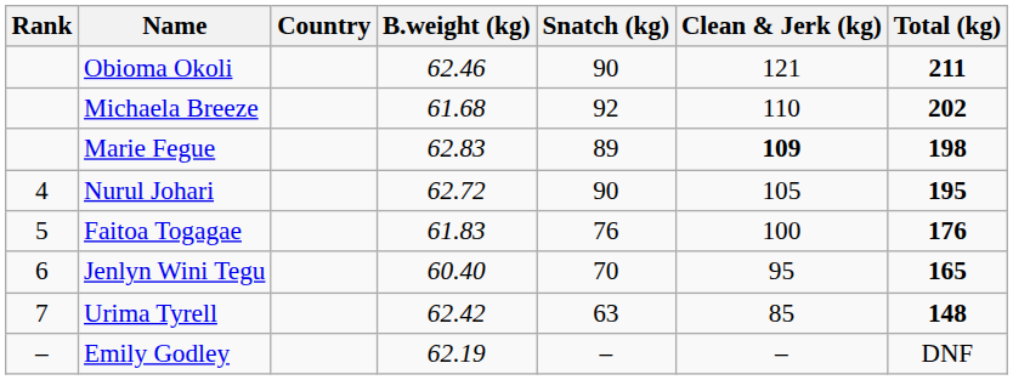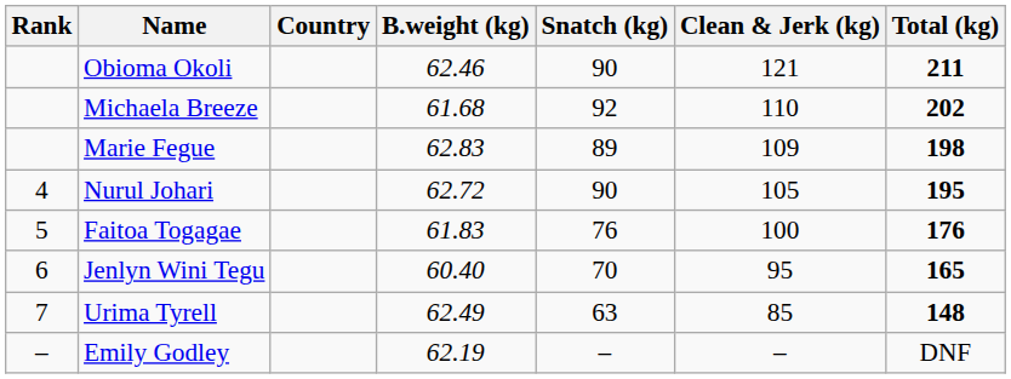Marie Fegue | Clean & Jerk (kg): bold -> normal
Urima Tyrell | B.weight (kg): 62.42 -> 62.49
